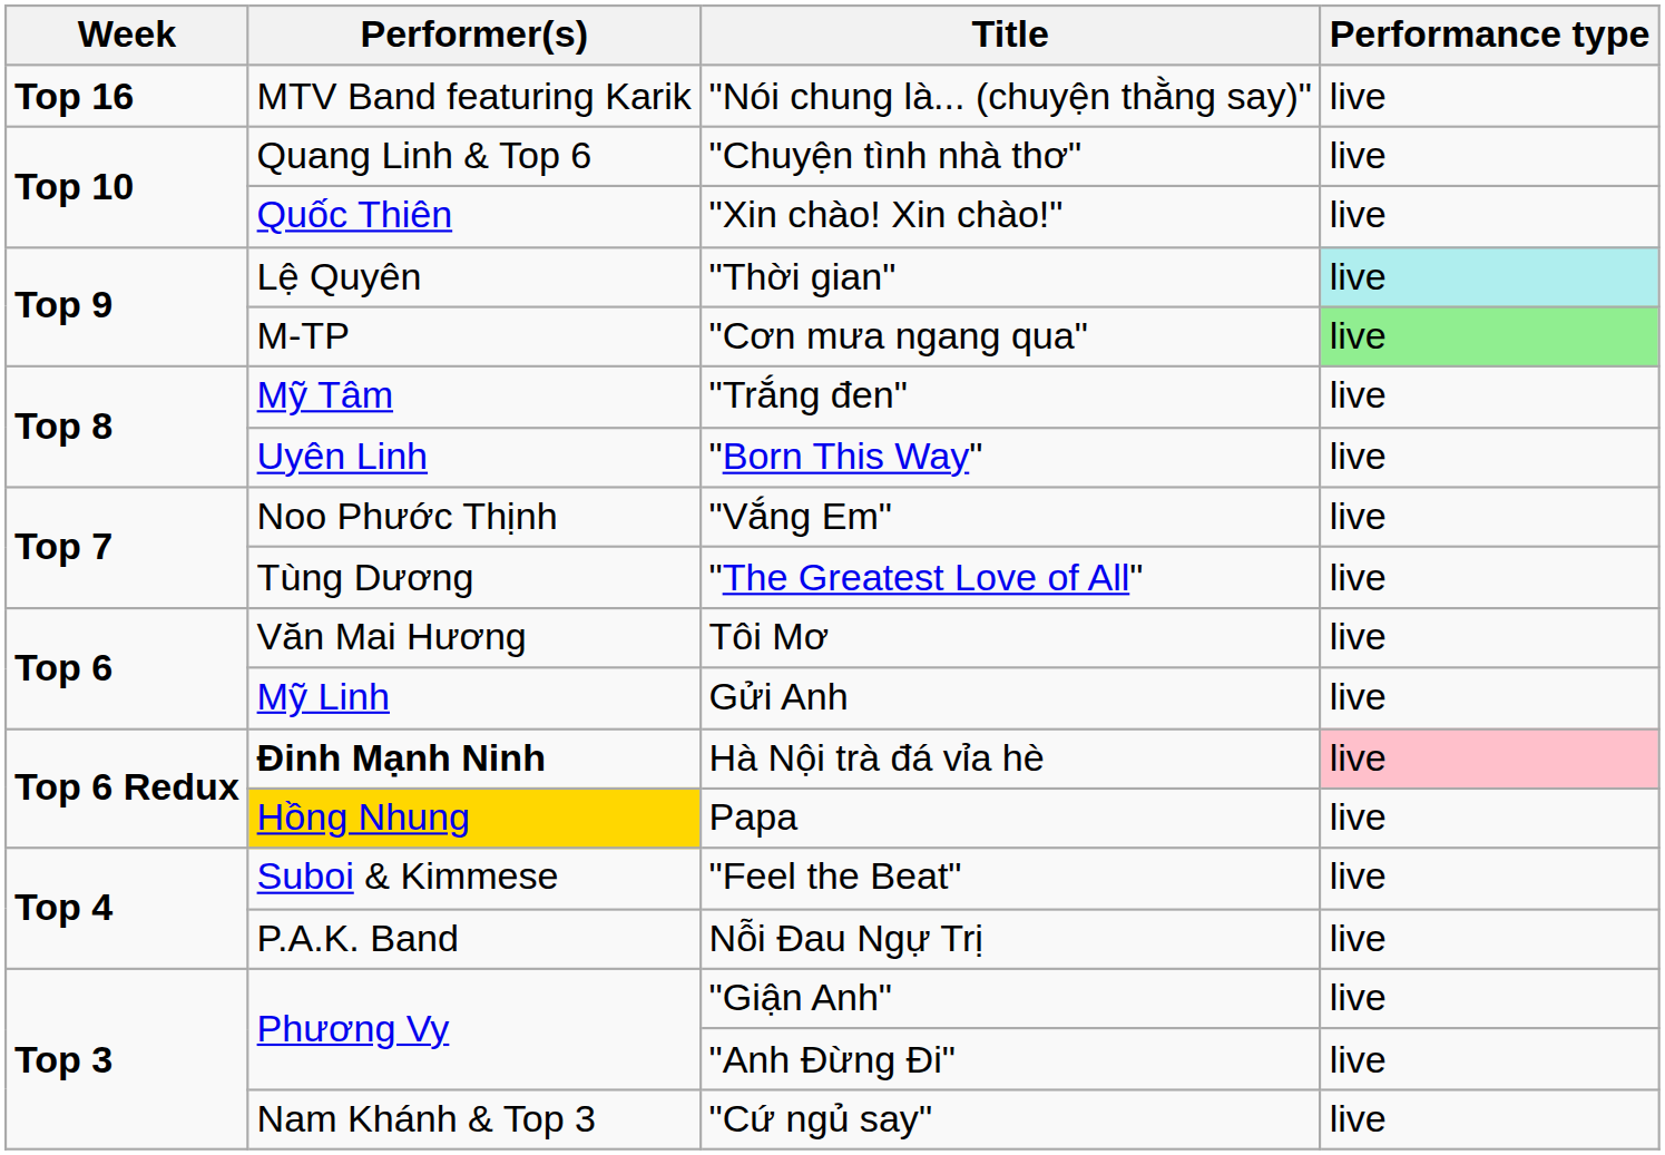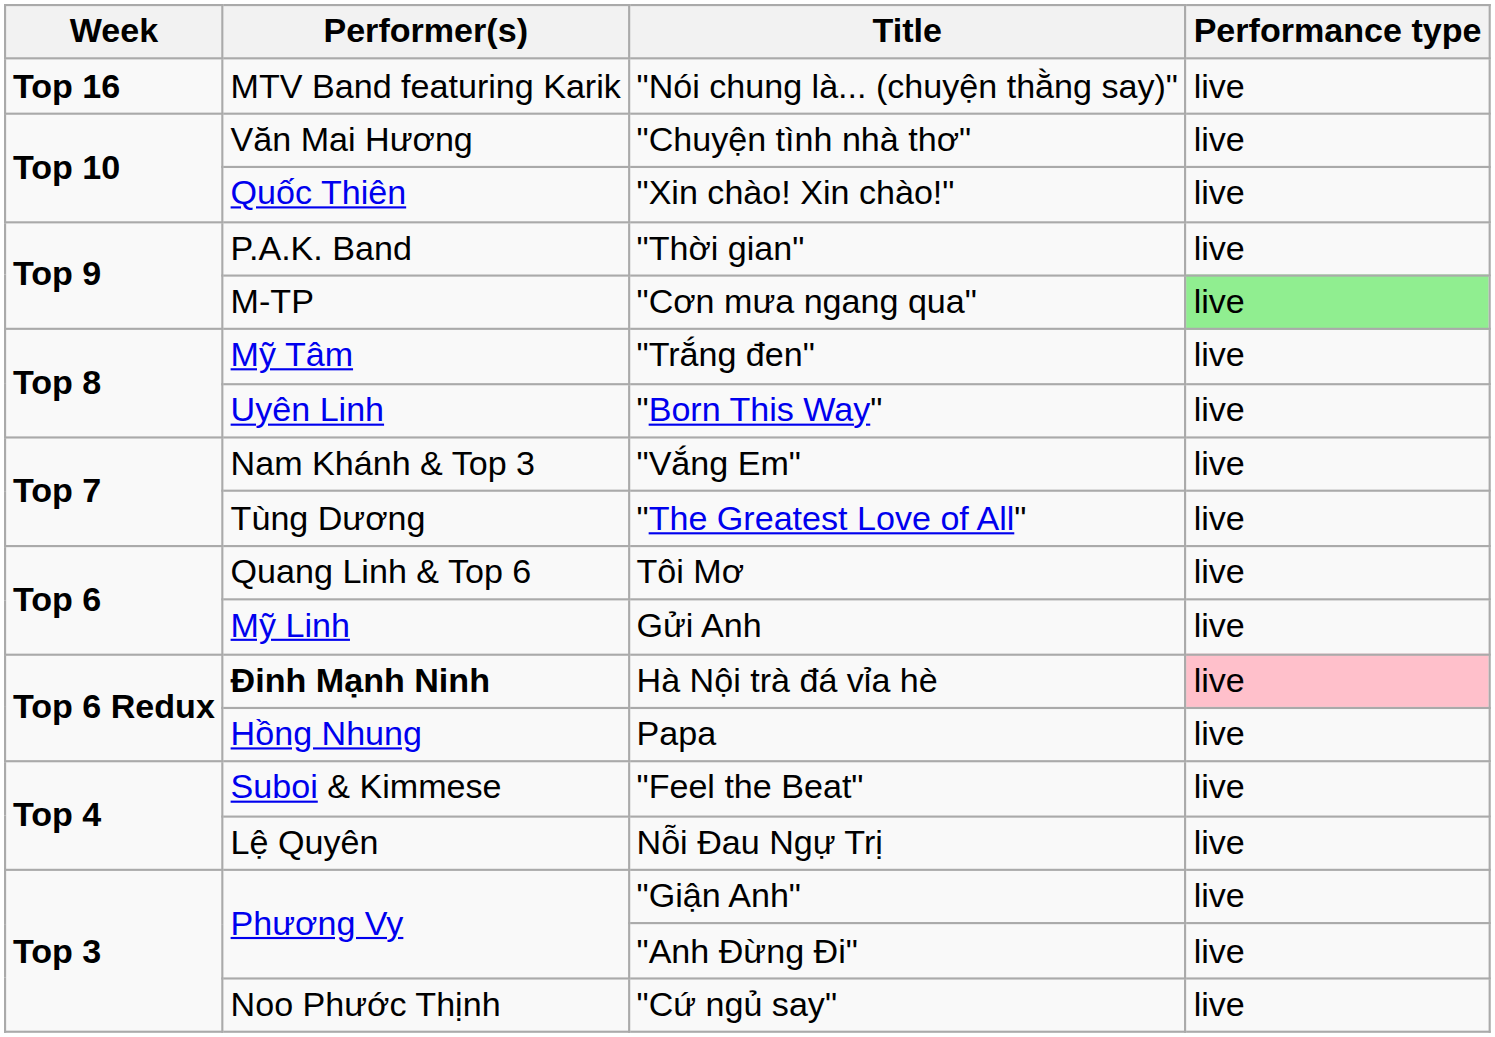"Chuyện tình nhà thơ" | Performer(s): Quang Linh & Top 6 -> Văn Mai Hương
"Thời gian" | Performer(s): Lệ Quyên -> P.A.K. Band
"Thời gian" | Performance type: paleturquoise background -> no background
"Vắng Em" | Performer(s): Noo Phước Thịnh -> Nam Khánh & Top 3
Tôi Mơ | Performer(s): Văn Mai Hương -> Quang Linh & Top 6
Papa | Performer(s): gold background -> no background
Nỗi Đau Ngự Trị | Performer(s): P.A.K. Band -> Lệ Quyên
"Cứ ngủ say" | Performer(s): Nam Khánh & Top 3 -> Noo Phước Thịnh
